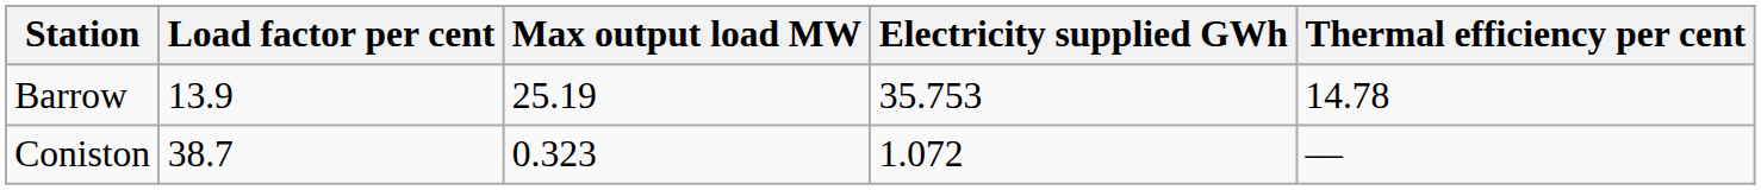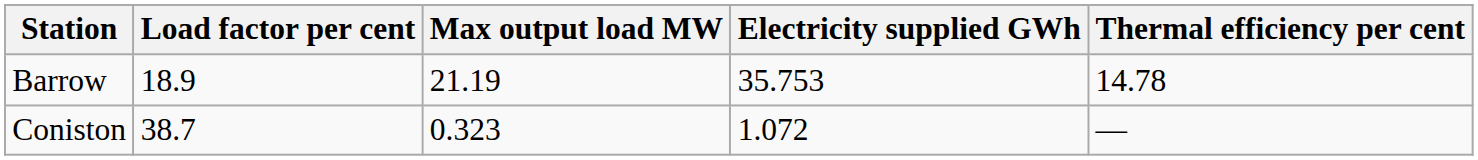Barrow | Load factor per cent: 13.9 -> 18.9
Barrow | Max output load MW: 25.19 -> 21.19
